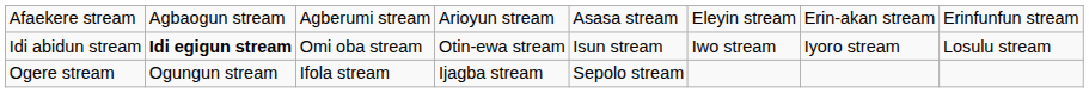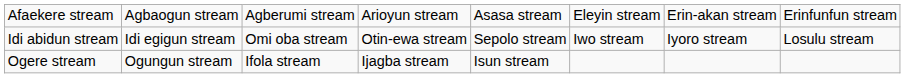Idi abidun stream | column 2: bold -> normal
Idi abidun stream | column 5: Isun stream -> Sepolo stream
Ogere stream | column 5: Sepolo stream -> Isun stream
